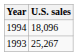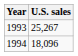rows swapped: 1993 <-> 1994
